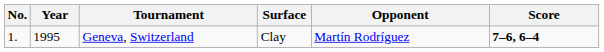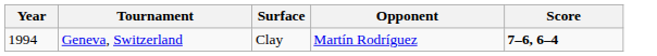- column: No. | 1.
Geneva, Switzerland | Year: 1995 -> 1994
